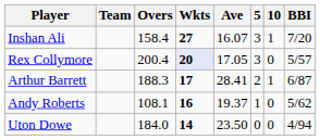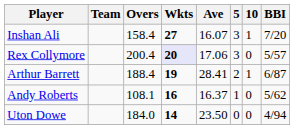Rex Collymore | Ave: 17.05 -> 17.06
Arthur Barrett | Overs: 188.3 -> 188.4
Arthur Barrett | Wkts: 17 -> 19
Andy Roberts | Ave: 19.37 -> 16.37
